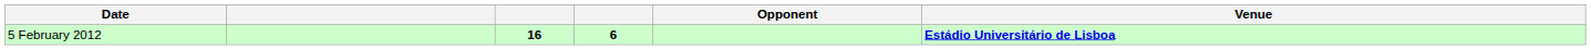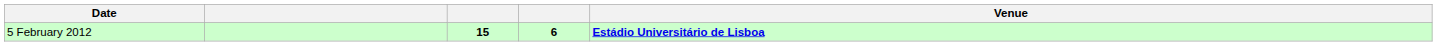- column: Opponent
5 February 2012 | column 3: 16 -> 15
